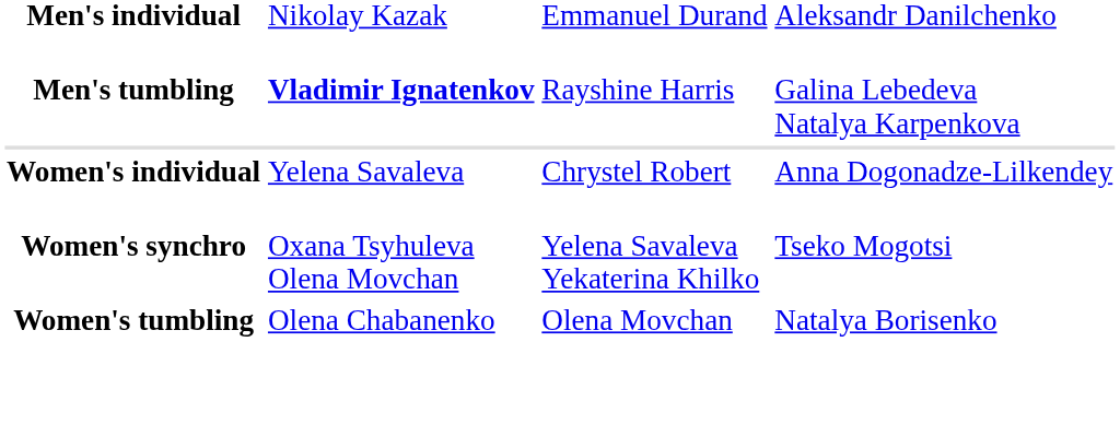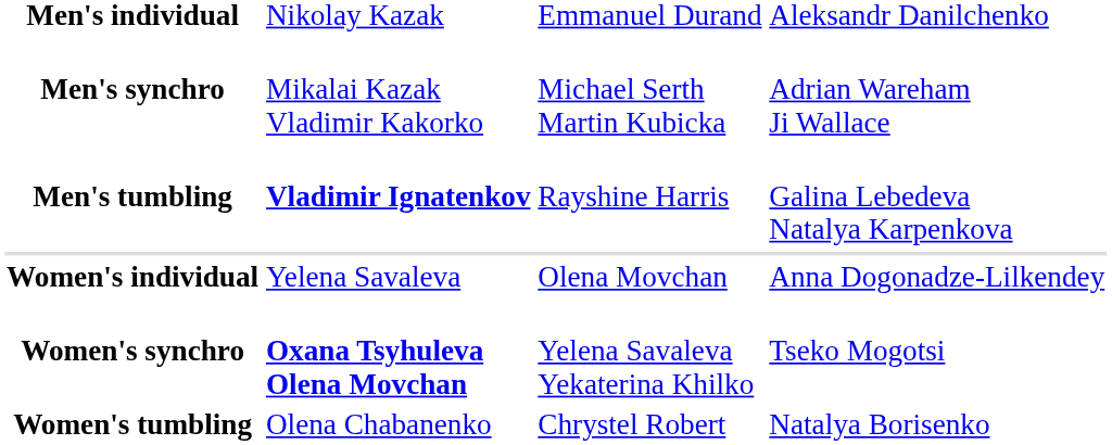+ row: Men's synchro | Mikalai Kazak Vladimir Kakorko | Michael Serth Martin Kubicka | Adrian Wareham Ji Wallace
Women's individual | column 3: Chrystel Robert -> Olena Movchan
Women's synchro | column 2: normal -> bold
Women's tumbling | column 3: Olena Movchan -> Chrystel Robert
